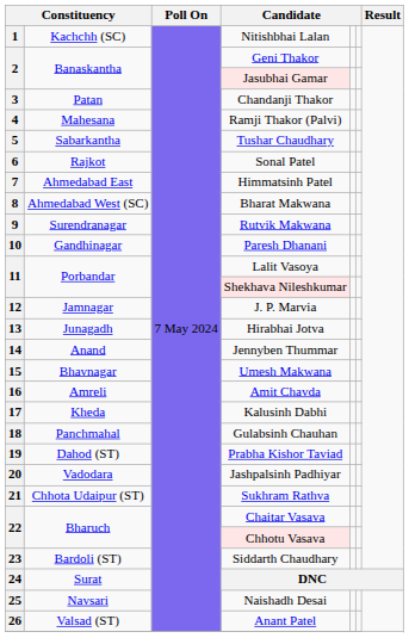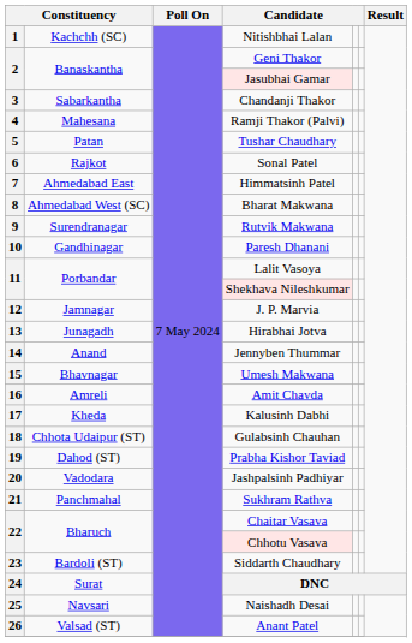Chandanji Thakor | column 2: Patan -> Sabarkantha
Tushar Chaudhary | column 2: Sabarkantha -> Patan
Gulabsinh Chauhan | column 2: Panchmahal -> Chhota Udaipur (ST)
Sukhram Rathva | column 2: Chhota Udaipur (ST) -> Panchmahal
